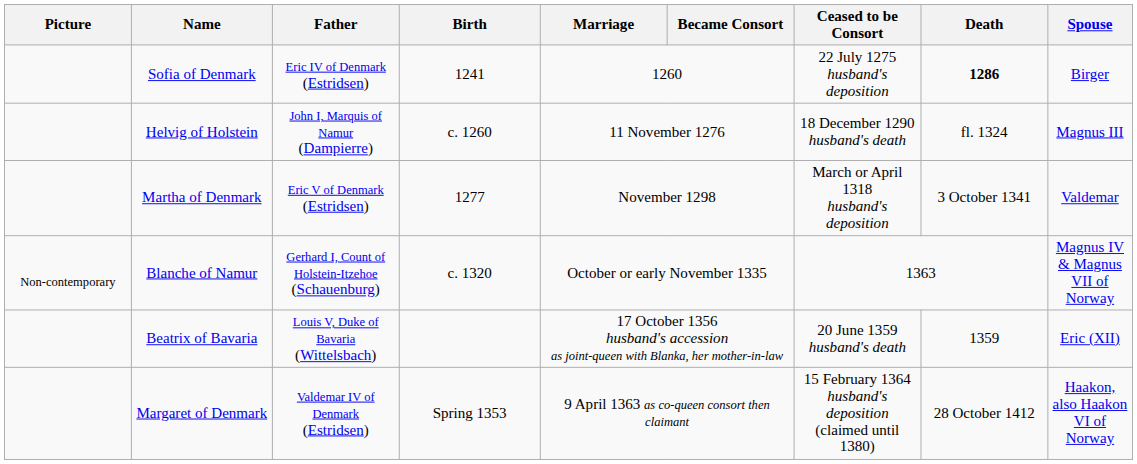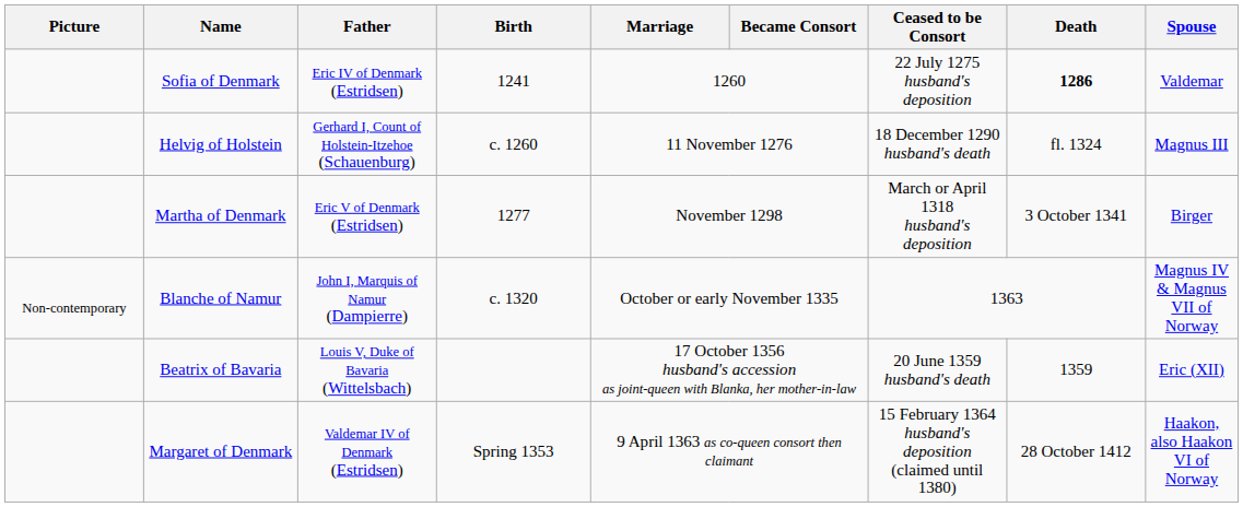Sofia of Denmark | Spouse: Birger -> Valdemar
Helvig of Holstein | Father: John I, Marquis of Namur (Dampierre) -> Gerhard I, Count of Holstein-Itzehoe (Schauenburg)
Martha of Denmark | Spouse: Valdemar -> Birger
Blanche of Namur | Father: Gerhard I, Count of Holstein-Itzehoe (Schauenburg) -> John I, Marquis of Namur (Dampierre)
